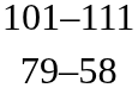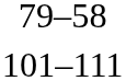rows swapped: 79–58 <-> 101–111
